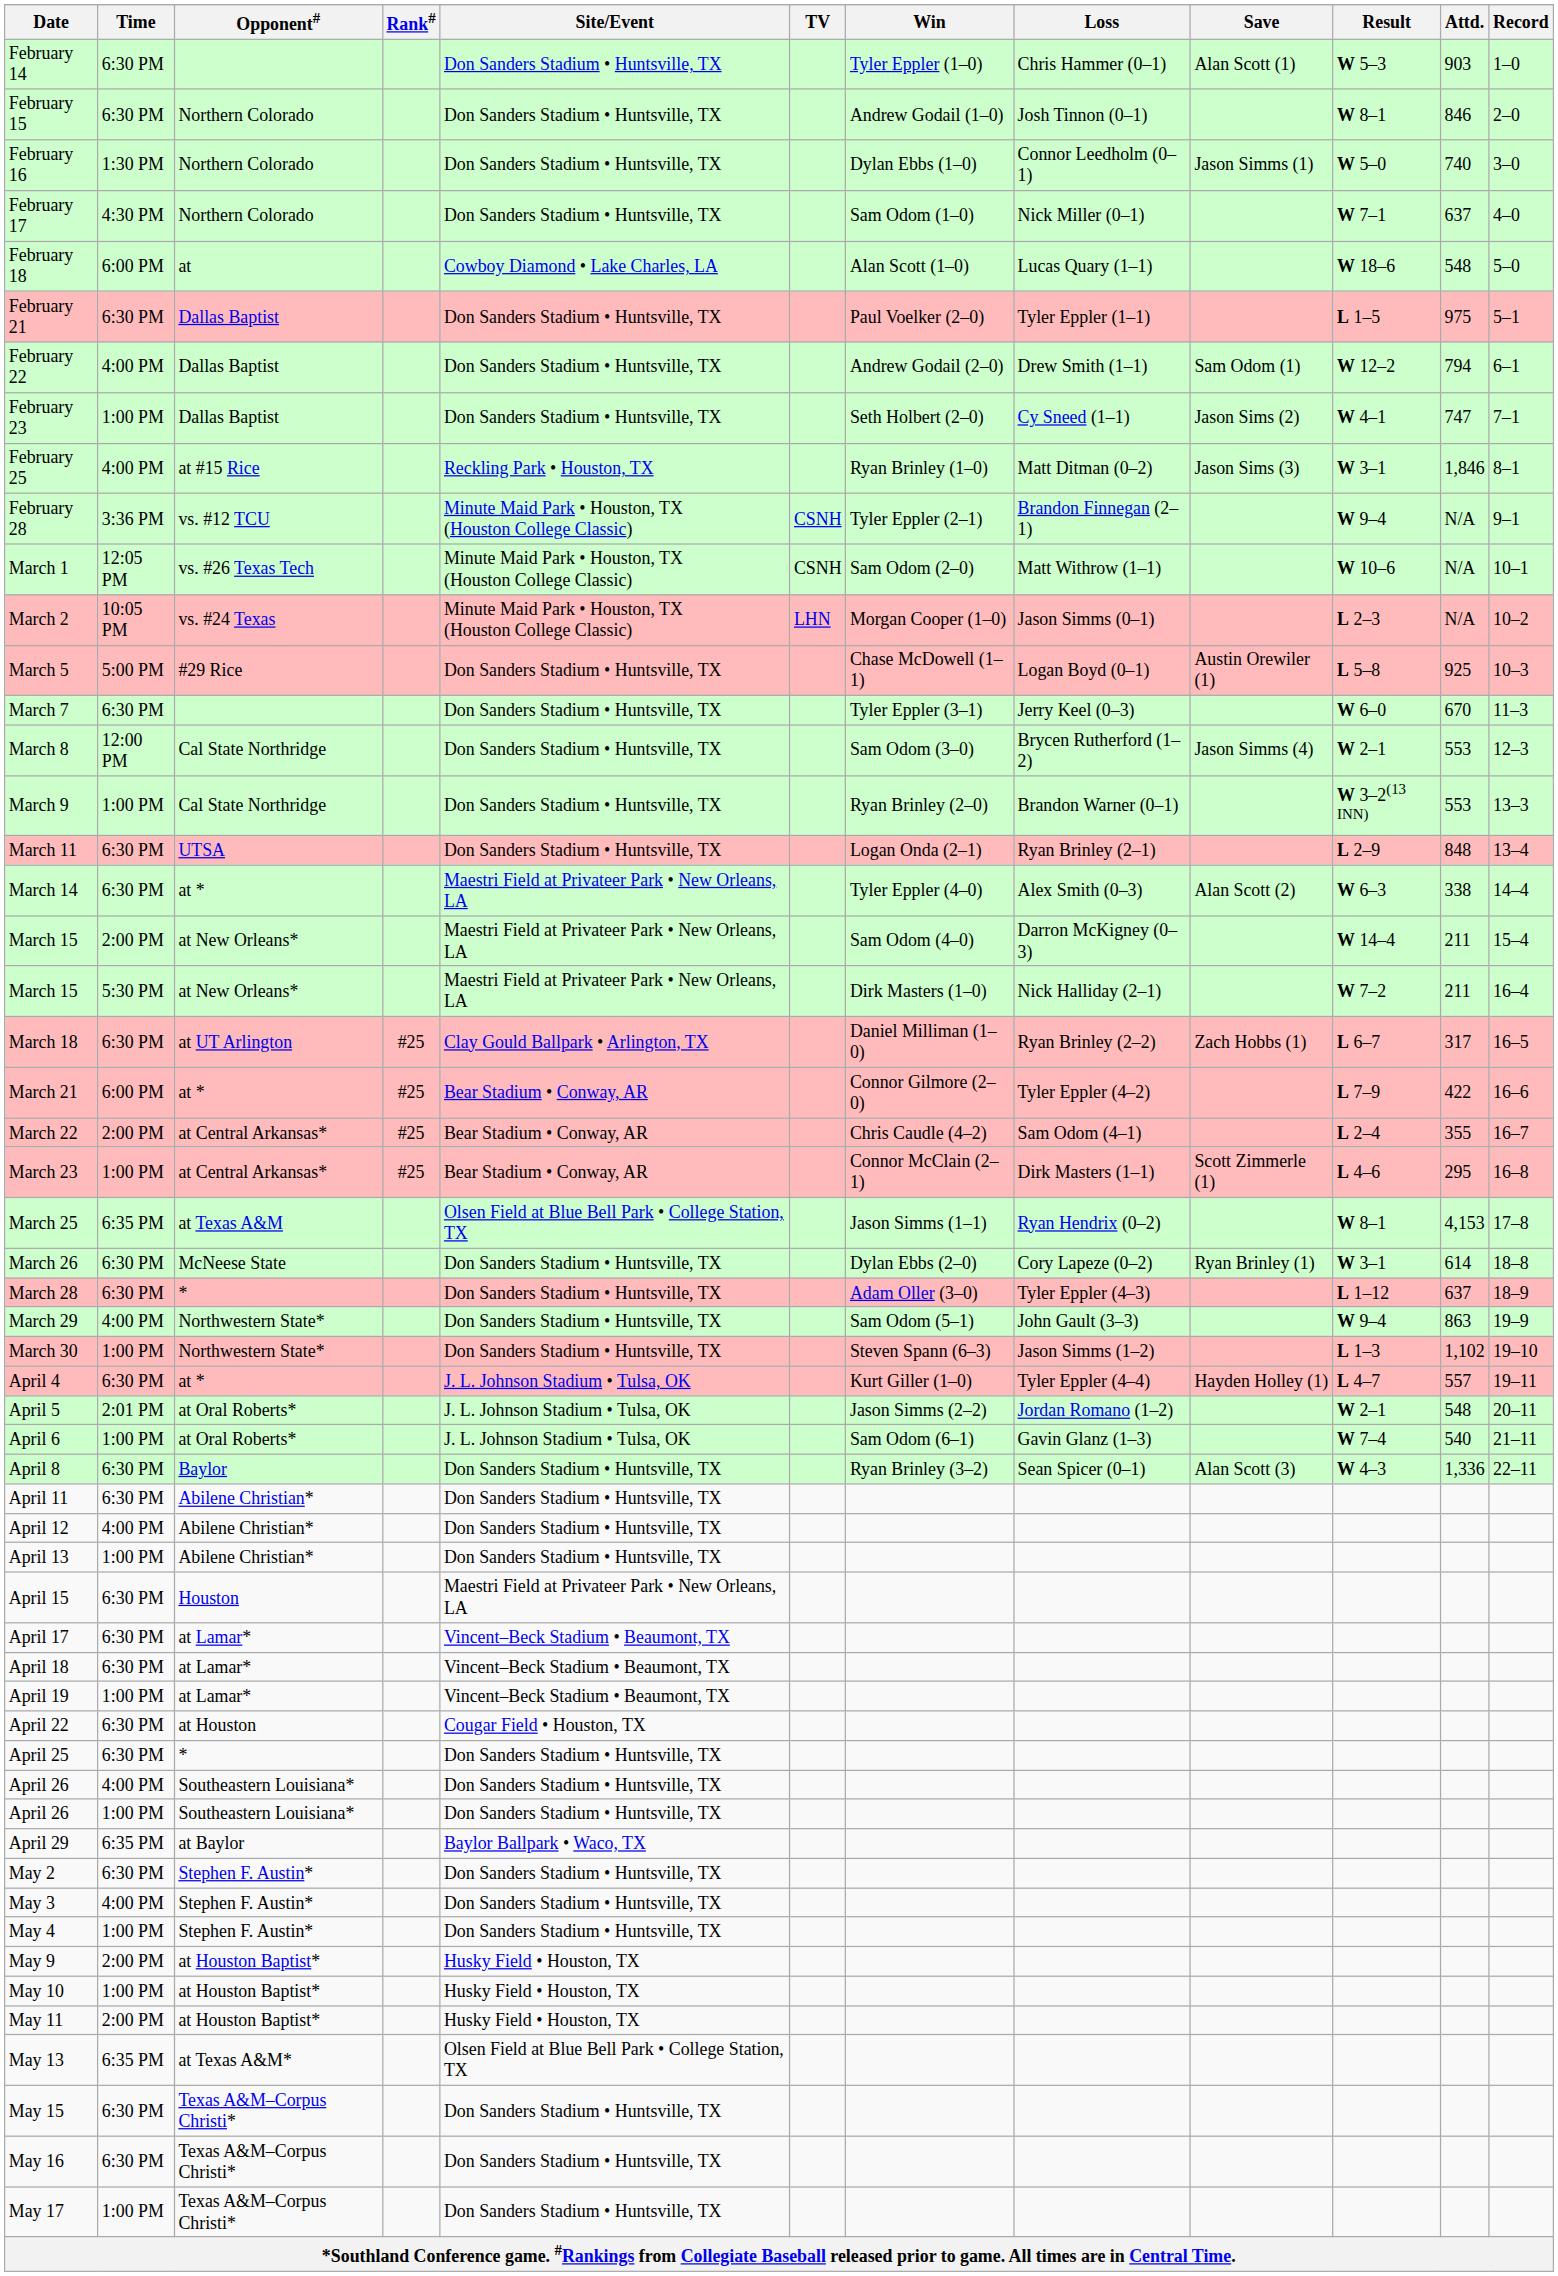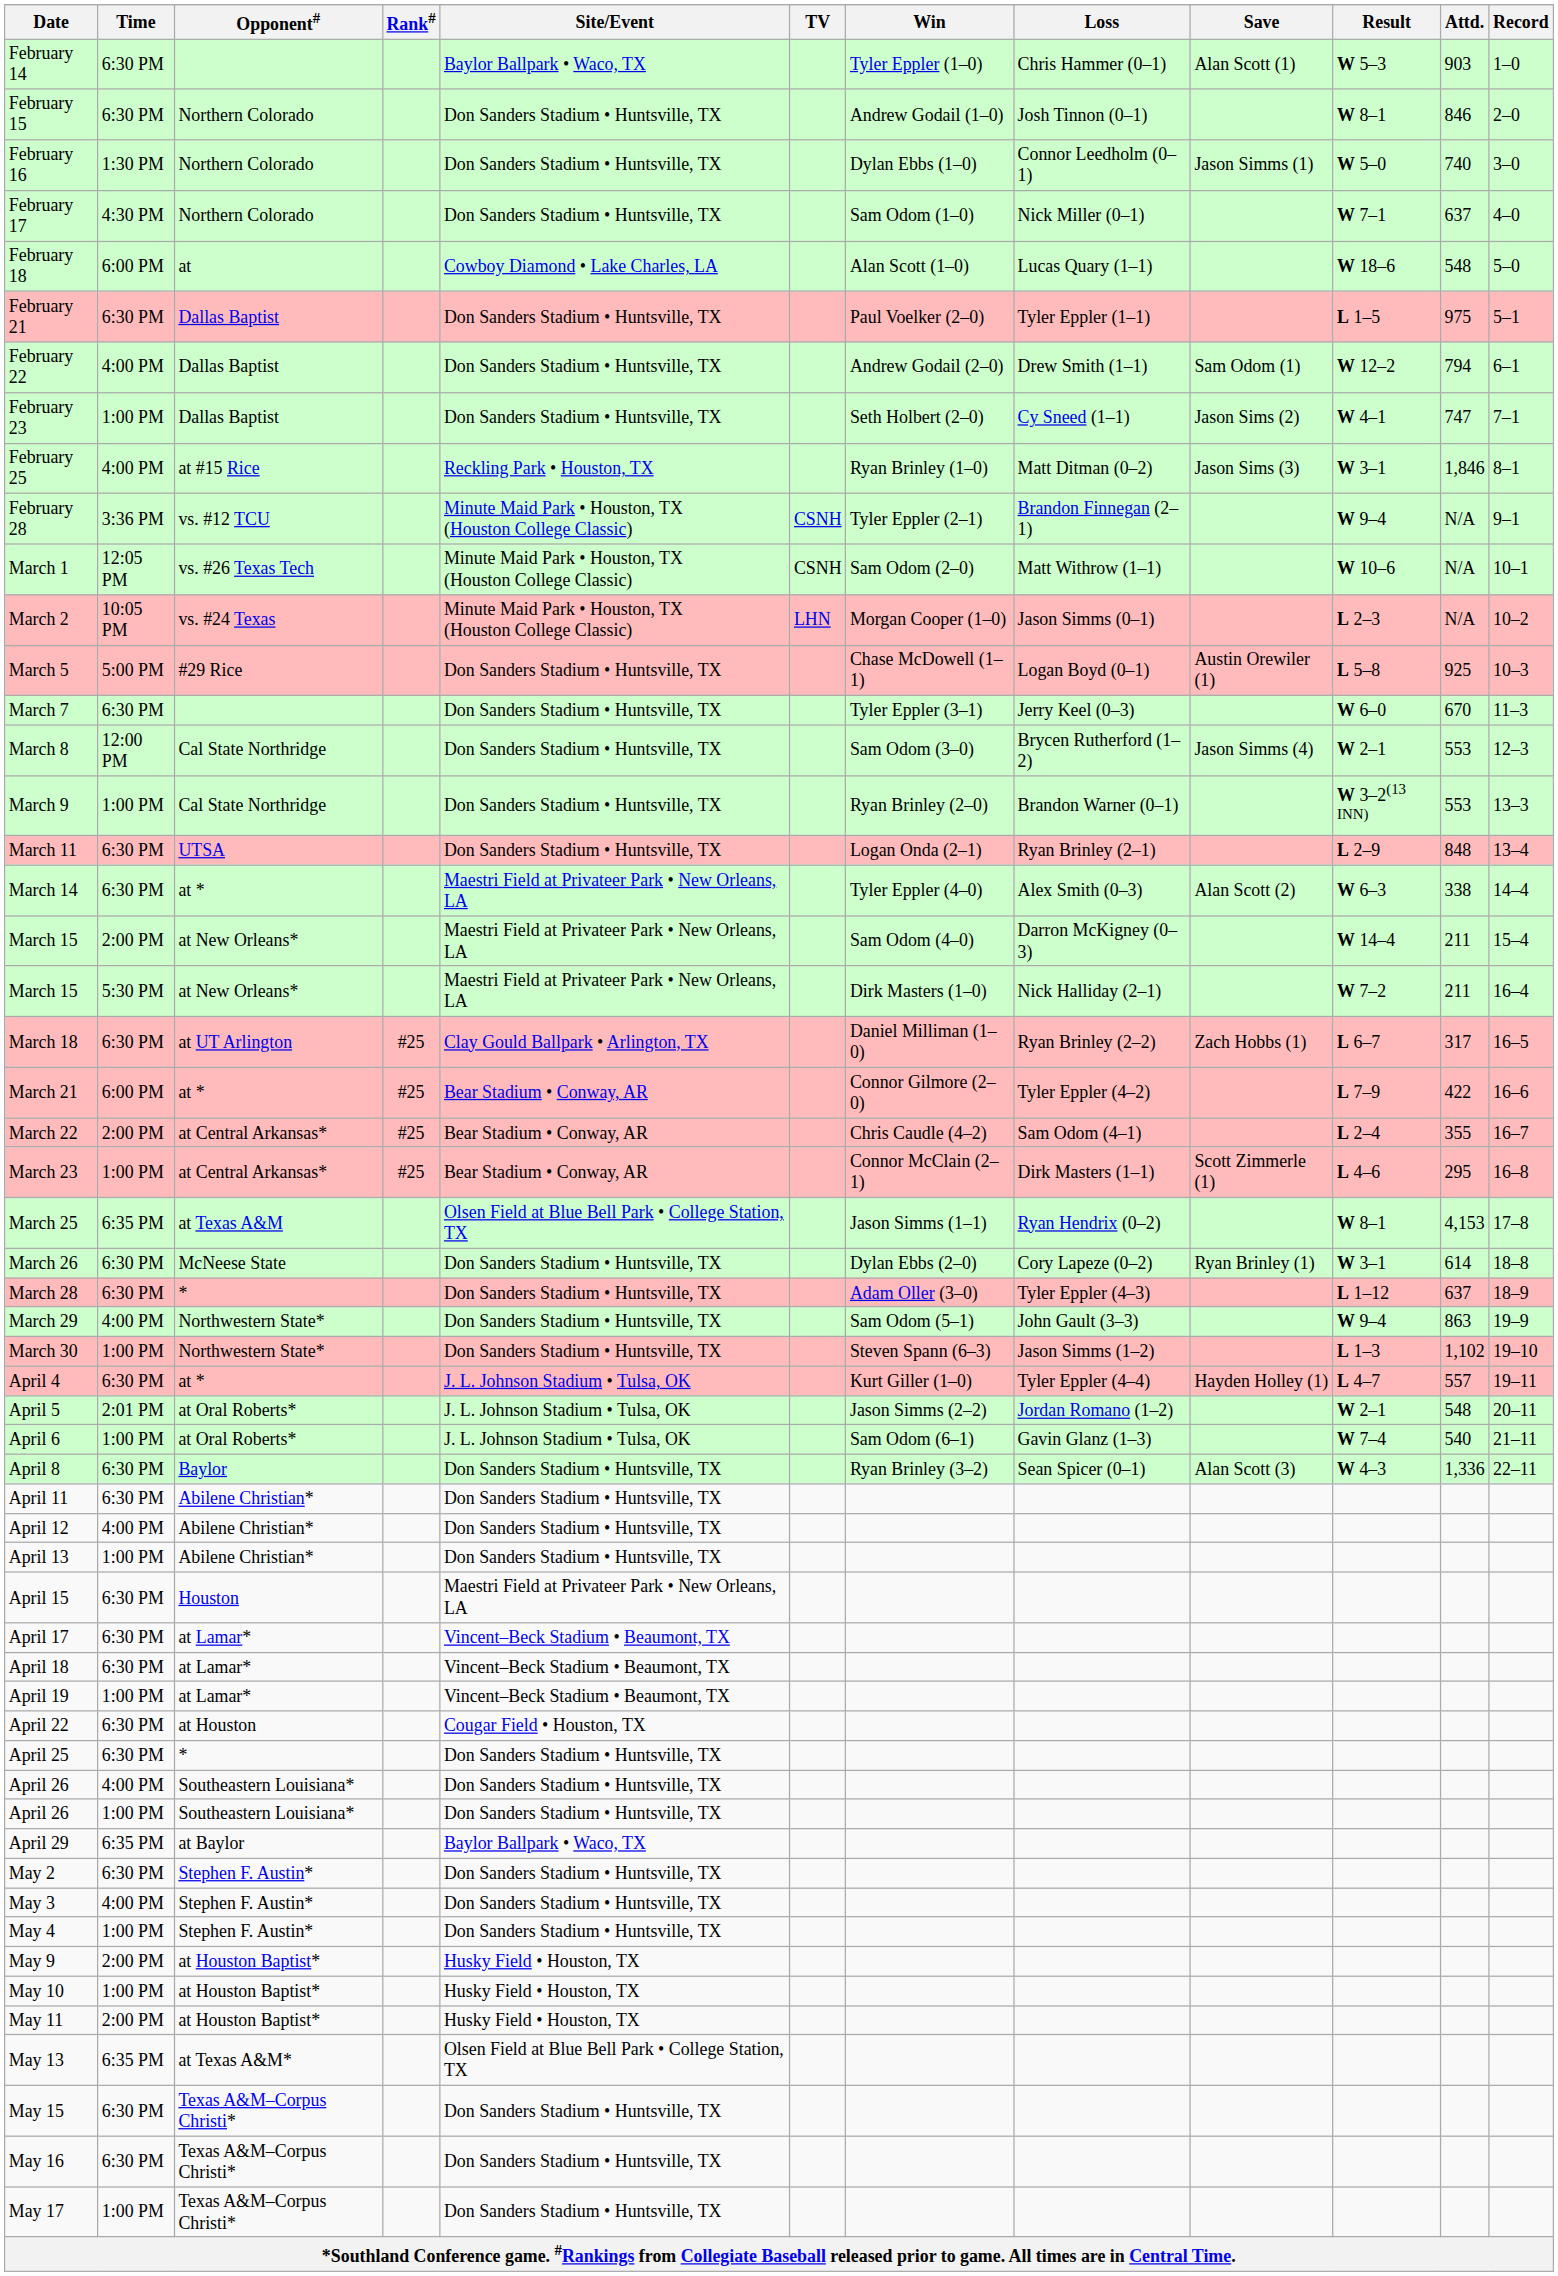February 14 | Site/Event: Don Sanders Stadium • Huntsville, TX -> Baylor Ballpark • Waco, TX
